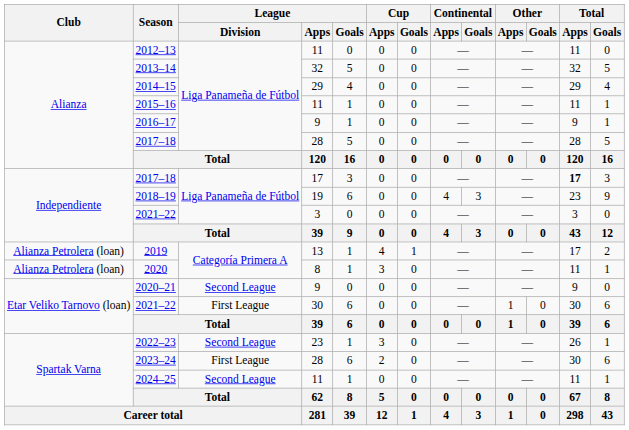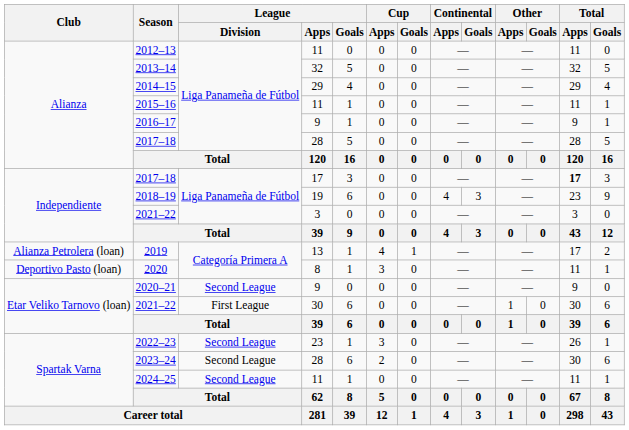2020 | Club: Alianza Petrolera (loan) -> Deportivo Pasto (loan)
2023–24 | League / Division: First League -> Second League
